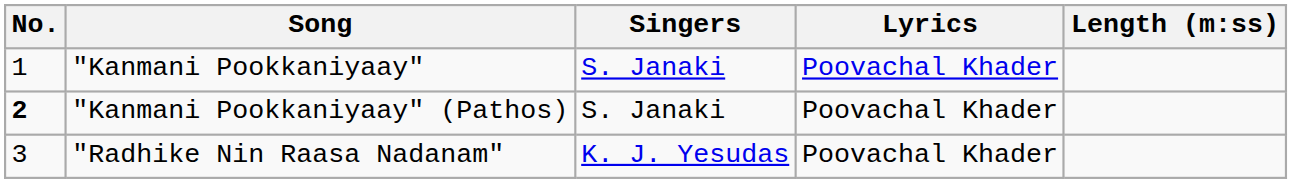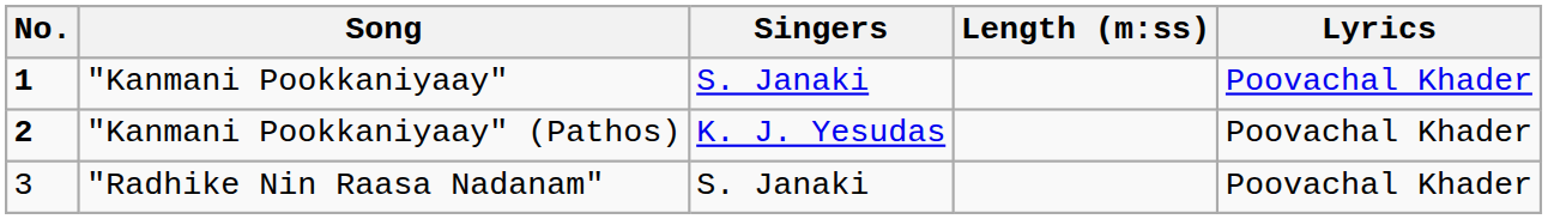columns swapped: Lyrics <-> Length (m:ss)
"Kanmani Pookkaniyaay" | No.: normal -> bold
"Kanmani Pookkaniyaay" (Pathos) | Singers: S. Janaki -> K. J. Yesudas
"Radhike Nin Raasa Nadanam" | Singers: K. J. Yesudas -> S. Janaki
